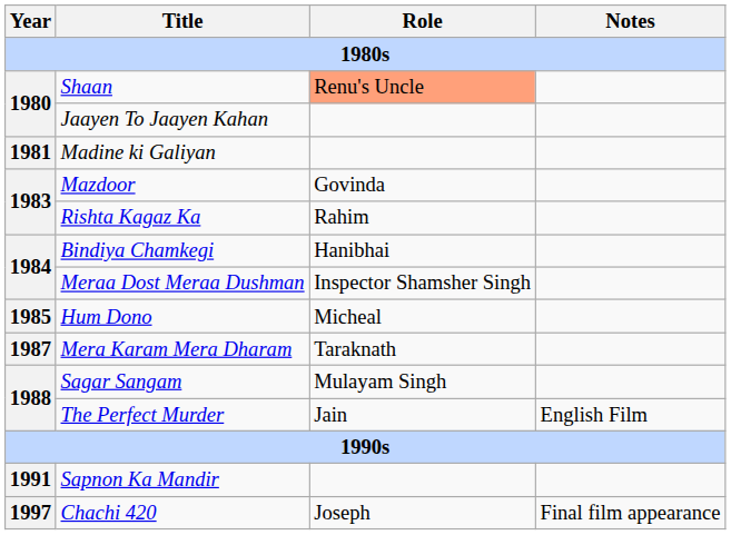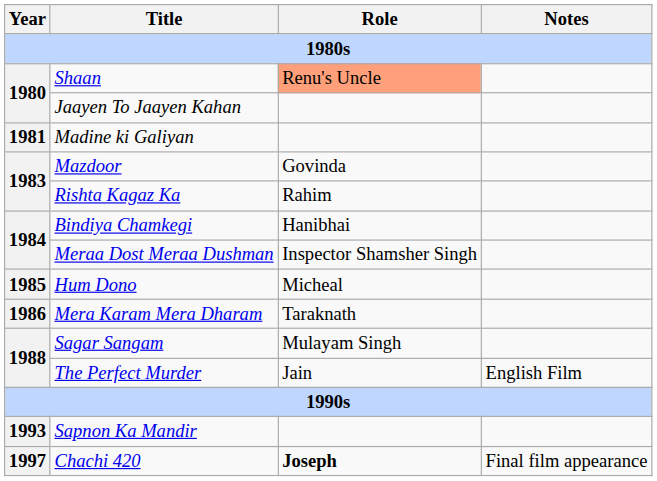Mera Karam Mera Dharam | Year: 1987 -> 1986
Sapnon Ka Mandir | Year: 1991 -> 1993
Chachi 420 | Role: normal -> bold
